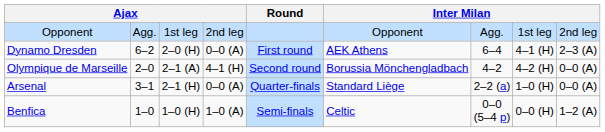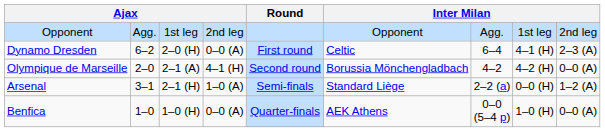Dynamo Dresden | column 6: AEK Athens -> Celtic
Arsenal | column 4: 0–0 (A) -> 1–0 (A)
Arsenal | Round: Quarter-finals -> Semi-finals
Arsenal | column 8: 1–0 (H) -> 0–0 (H)
Arsenal | column 9: 0–0 (A) -> 1–2 (A)
Benfica | column 4: 1–0 (A) -> 0–0 (A)
Benfica | Round: Semi-finals -> Quarter-finals
Benfica | column 6: Celtic -> AEK Athens
Benfica | column 8: 0–0 (H) -> 1–0 (H)
Benfica | column 9: 1–2 (A) -> 0–0 (A)
